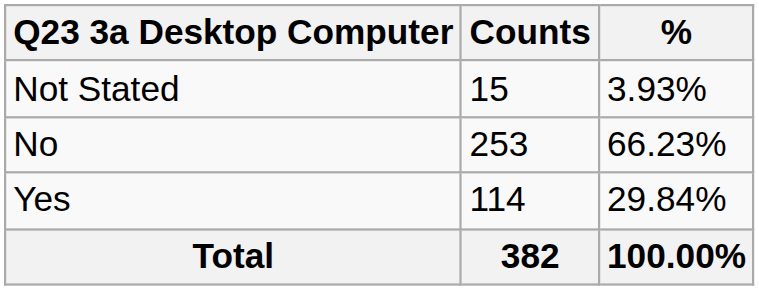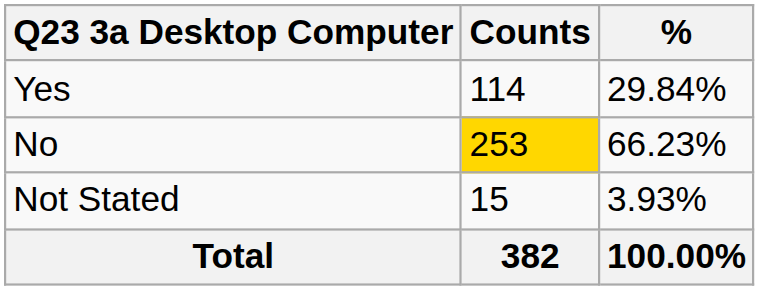rows swapped: Yes <-> Not Stated
No | Counts: no background -> gold background
